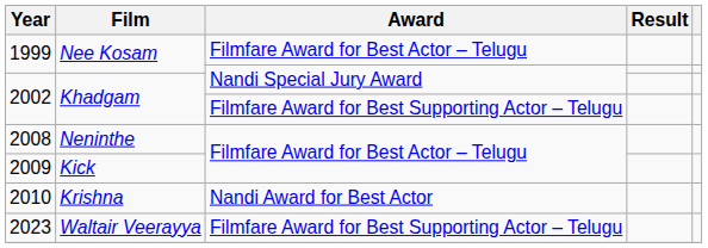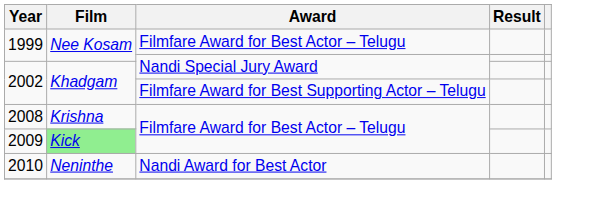2008 | Film: Neninthe -> Krishna
2009 | Film: no background -> lightgreen background
2010 | Film: Krishna -> Neninthe
- row: 2023 | Waltair Veerayya | Filmfare Award for Best Supporting Actor – Telugu
